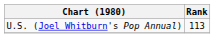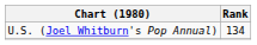U.S. (Joel Whitburn's Pop Annual) | Rank: 113 -> 134
